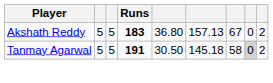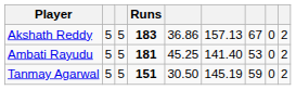Akshath Reddy | column 5: 36.80 -> 36.86
+ row: Ambati Rayudu | 5 | 5 | 181 | 45.25 | 141.40 | 53 | 0 | 2
Tanmay Agarwal | Runs: 191 -> 151
Tanmay Agarwal | column 6: 145.18 -> 145.19
Tanmay Agarwal | column 7: 58 -> 59
Tanmay Agarwal | column 8: lightgrey background -> no background
